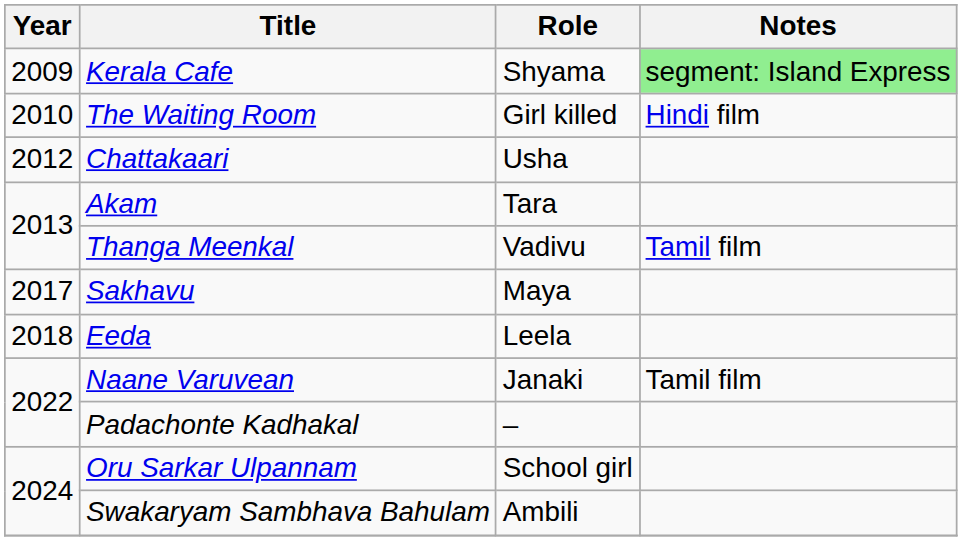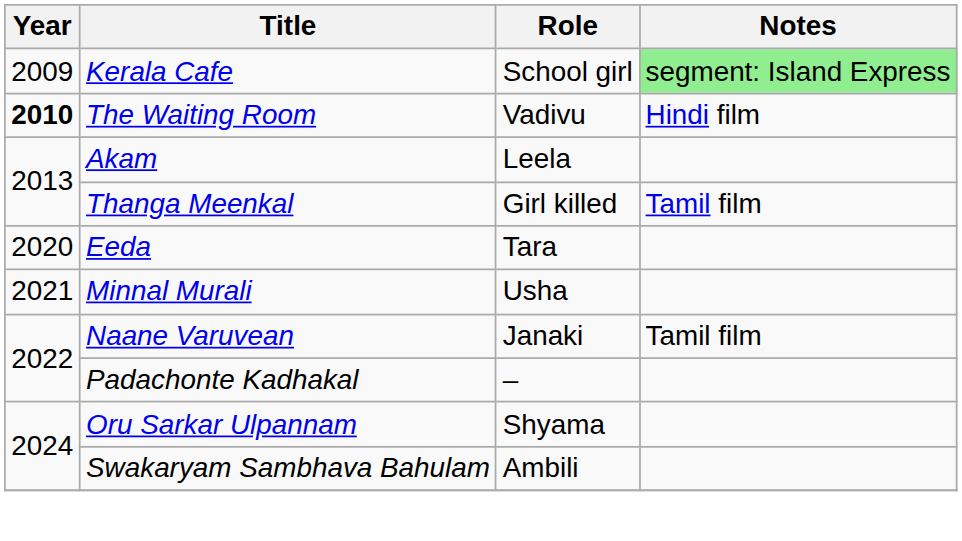Kerala Cafe | Role: Shyama -> School girl
The Waiting Room | Year: normal -> bold
The Waiting Room | Role: Girl killed -> Vadivu
- row: 2012 | Chattakaari | Usha
Akam | Role: Tara -> Leela
Thanga Meenkal | Role: Vadivu -> Girl killed
- row: 2017 | Sakhavu | Maya
Eeda | Year: 2018 -> 2020
Eeda | Role: Leela -> Tara
+ row: 2021 | Minnal Murali | Usha
Oru Sarkar Ulpannam | Role: School girl -> Shyama
